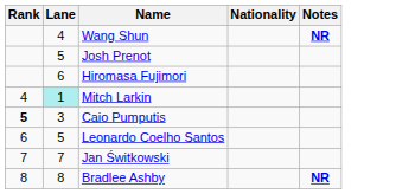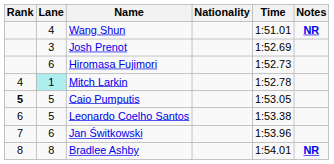+ column: Time | 1:51.01 | 1:52.69 | 1:52.73 | 1:52.78 | 1:53.05 | 1:53.38 | 1:53.96 | 1:54.01
Josh Prenot | Lane: 5 -> 3
Caio Pumputis | Lane: 3 -> 5
Jan Świtkowski | Lane: 7 -> 6
